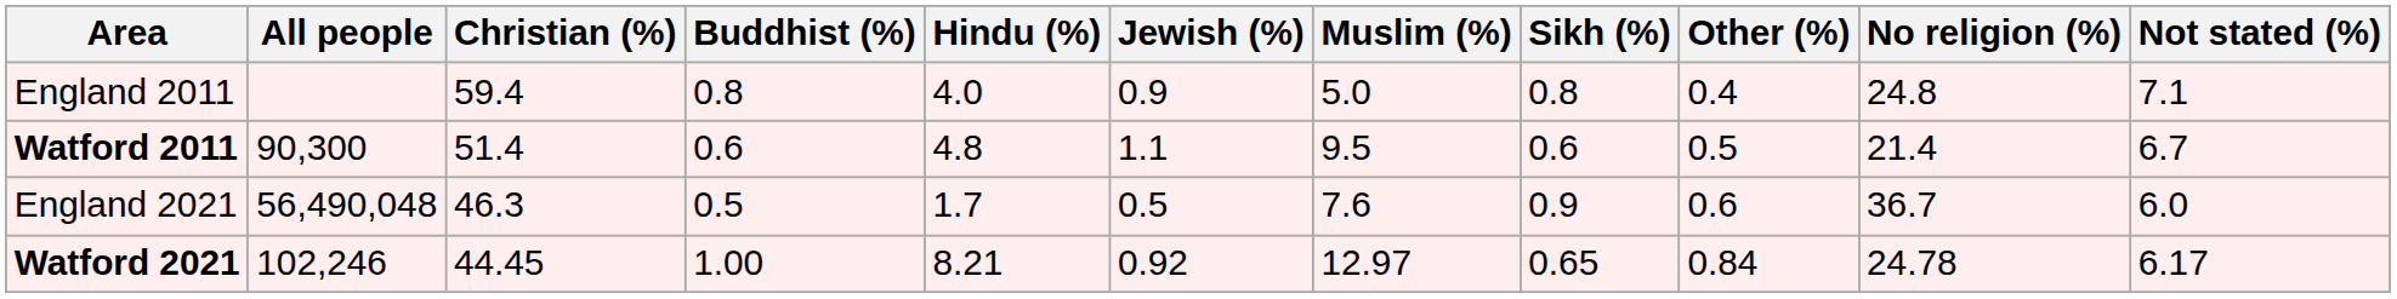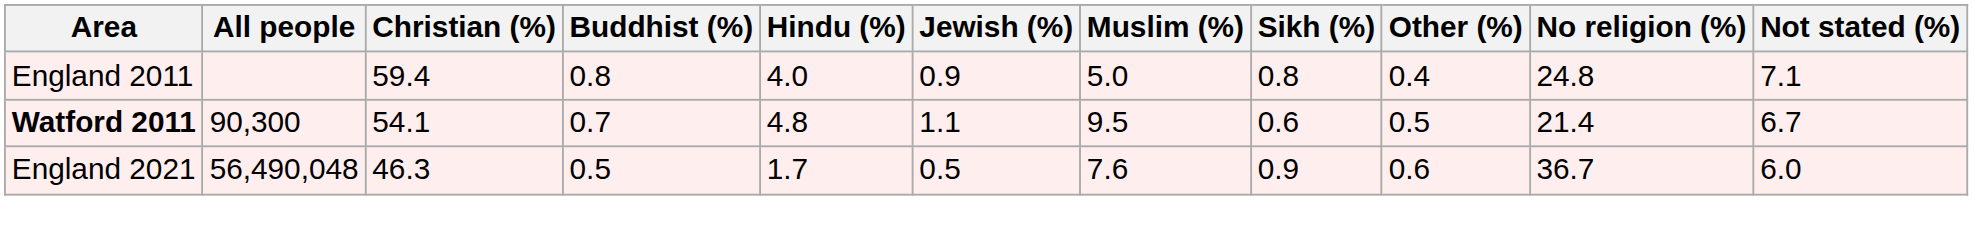Watford 2011 | Christian (%): 51.4 -> 54.1
Watford 2011 | Buddhist (%): 0.6 -> 0.7
- row: Watford 2021 | 102,246 | 44.45 | 1.00 | 8.21 | 0.92 | 12.97 | 0.65 | 0.84 | 24.78 | 6.17
